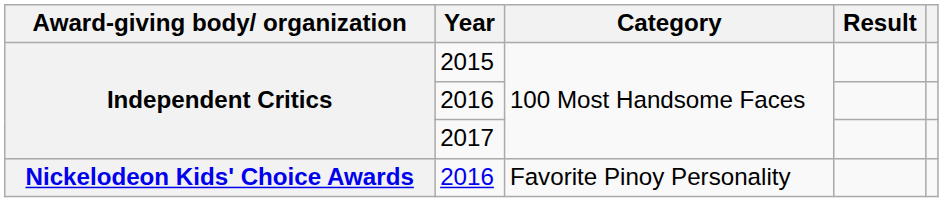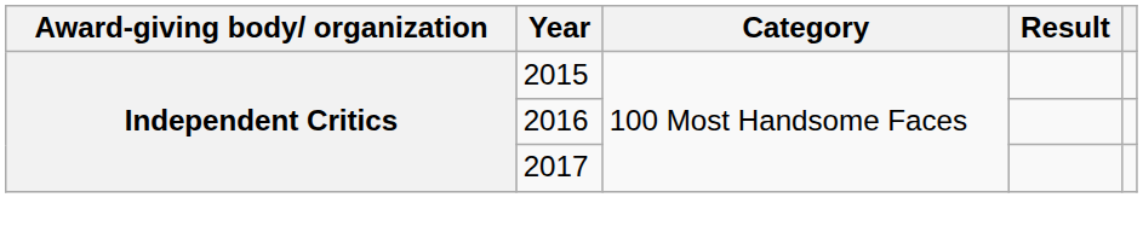- row: Nickelodeon Kids' Choice Awards | 2016 | Favorite Pinoy Personality
